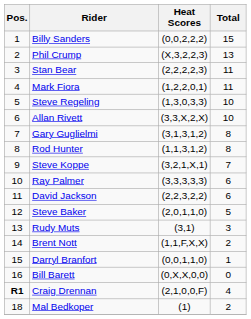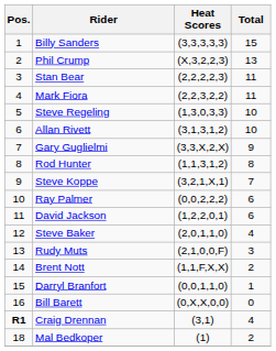Billy Sanders | Heat Scores: (0,0,2,2,2) -> (3,3,3,3,3)
Mark Fiora | Heat Scores: (1,2,2,0,1) -> (2,2,3,2,2)
Allan Rivett | Heat Scores: (3,3,X,2,X) -> (3,1,3,1,2)
Gary Guglielmi | Heat Scores: (3,1,3,1,2) -> (3,3,X,2,X)
Gary Guglielmi | Total: 8 -> 9
Ray Palmer | Heat Scores: (3,3,3,3,3) -> (0,0,2,2,2)
David Jackson | Heat Scores: (2,2,3,2,2) -> (1,2,2,0,1)
Steve Baker | Total: 5 -> 4
Rudy Muts | Heat Scores: (3,1) -> (2,1,0,0,F)
Craig Drennan | Heat Scores: (2,1,0,0,F) -> (3,1)
